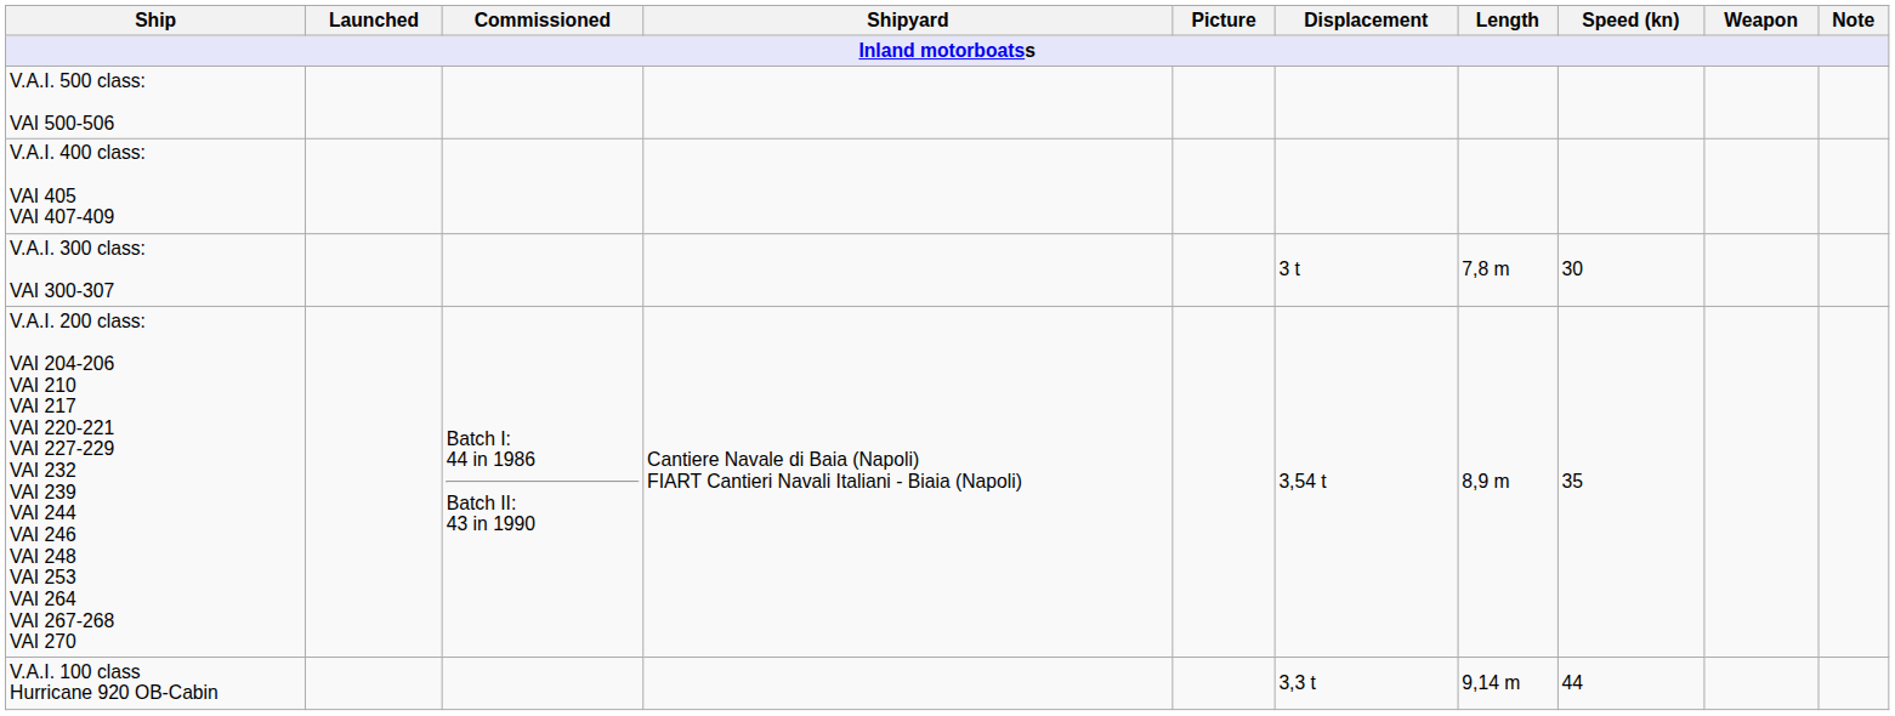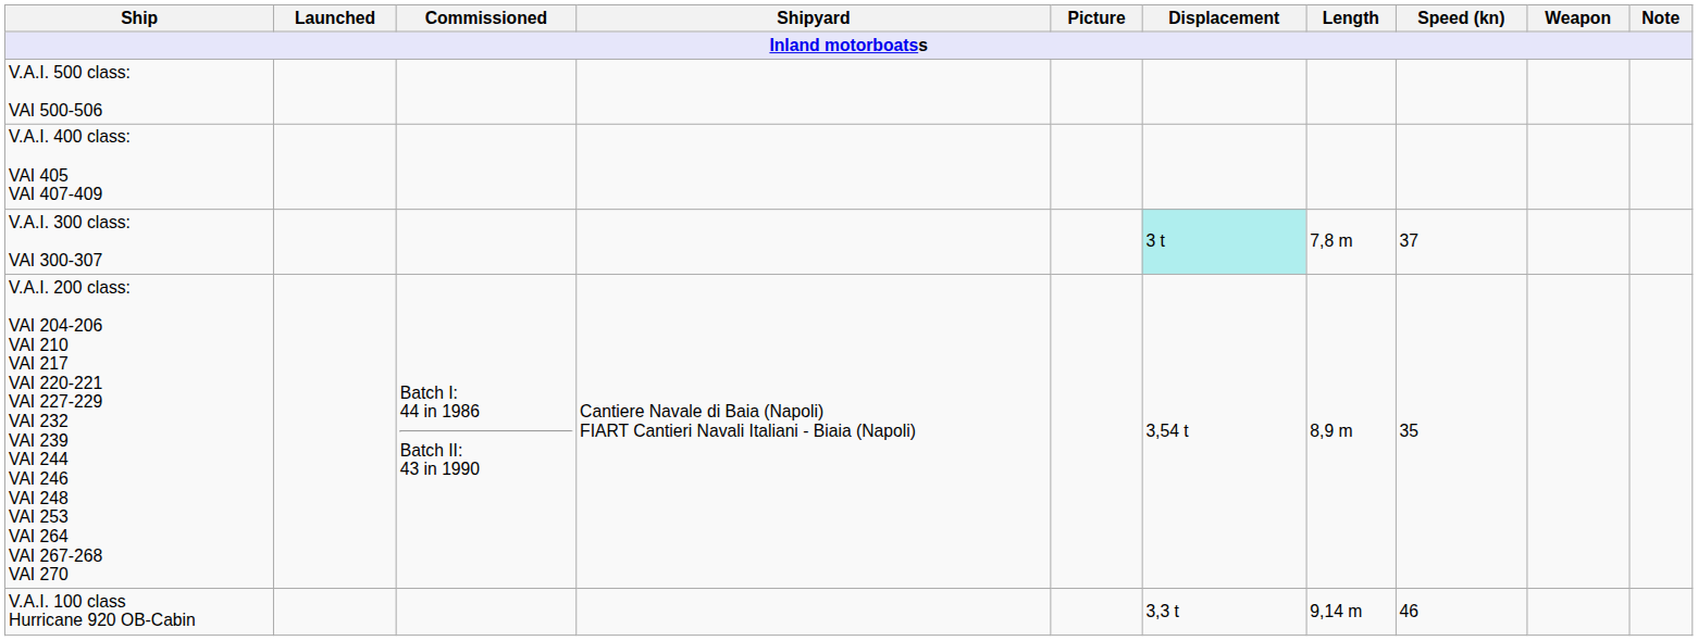V.A.I. 300 class: VAI 300-307 | Displacement: no background -> paleturquoise background
V.A.I. 300 class: VAI 300-307 | Speed (kn): 30 -> 37
V.A.I. 100 class Hurricane 920 OB-Cabin | Speed (kn): 44 -> 46
